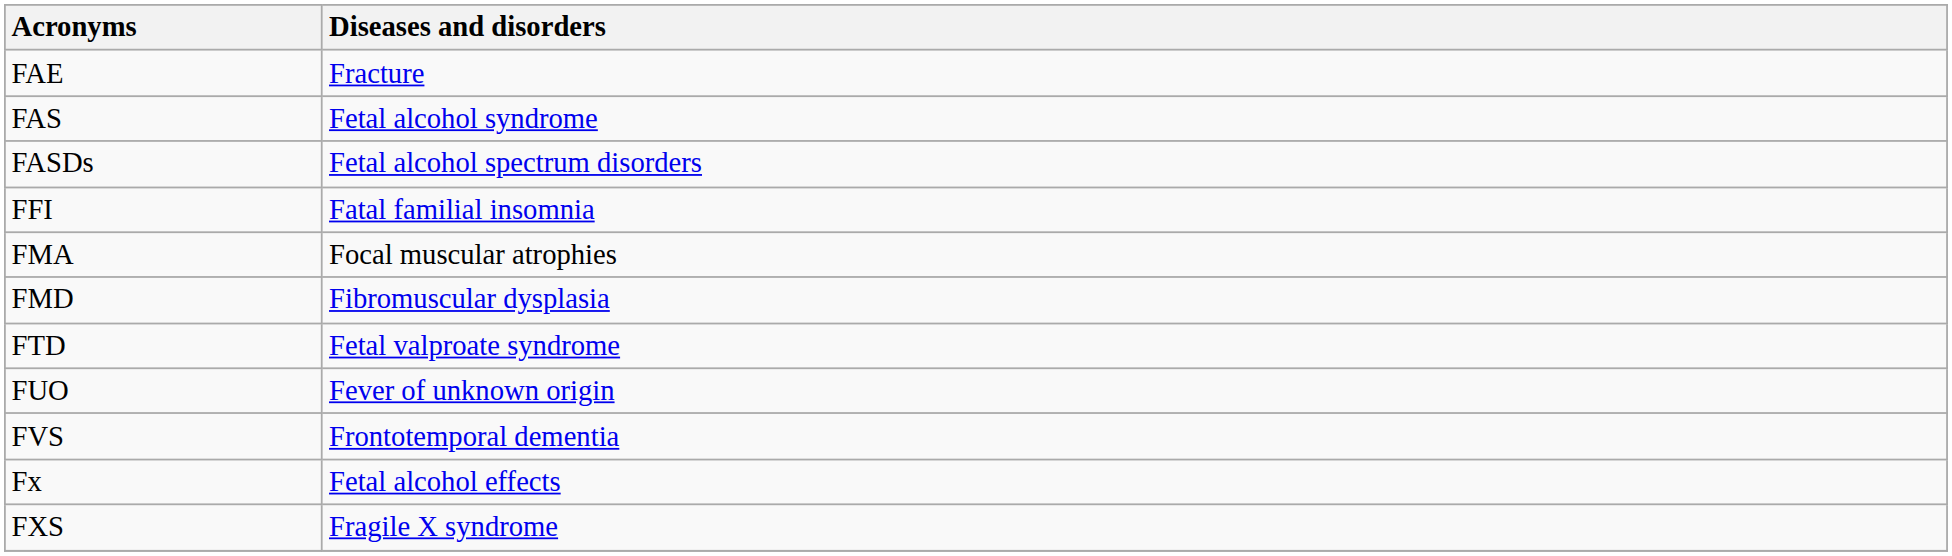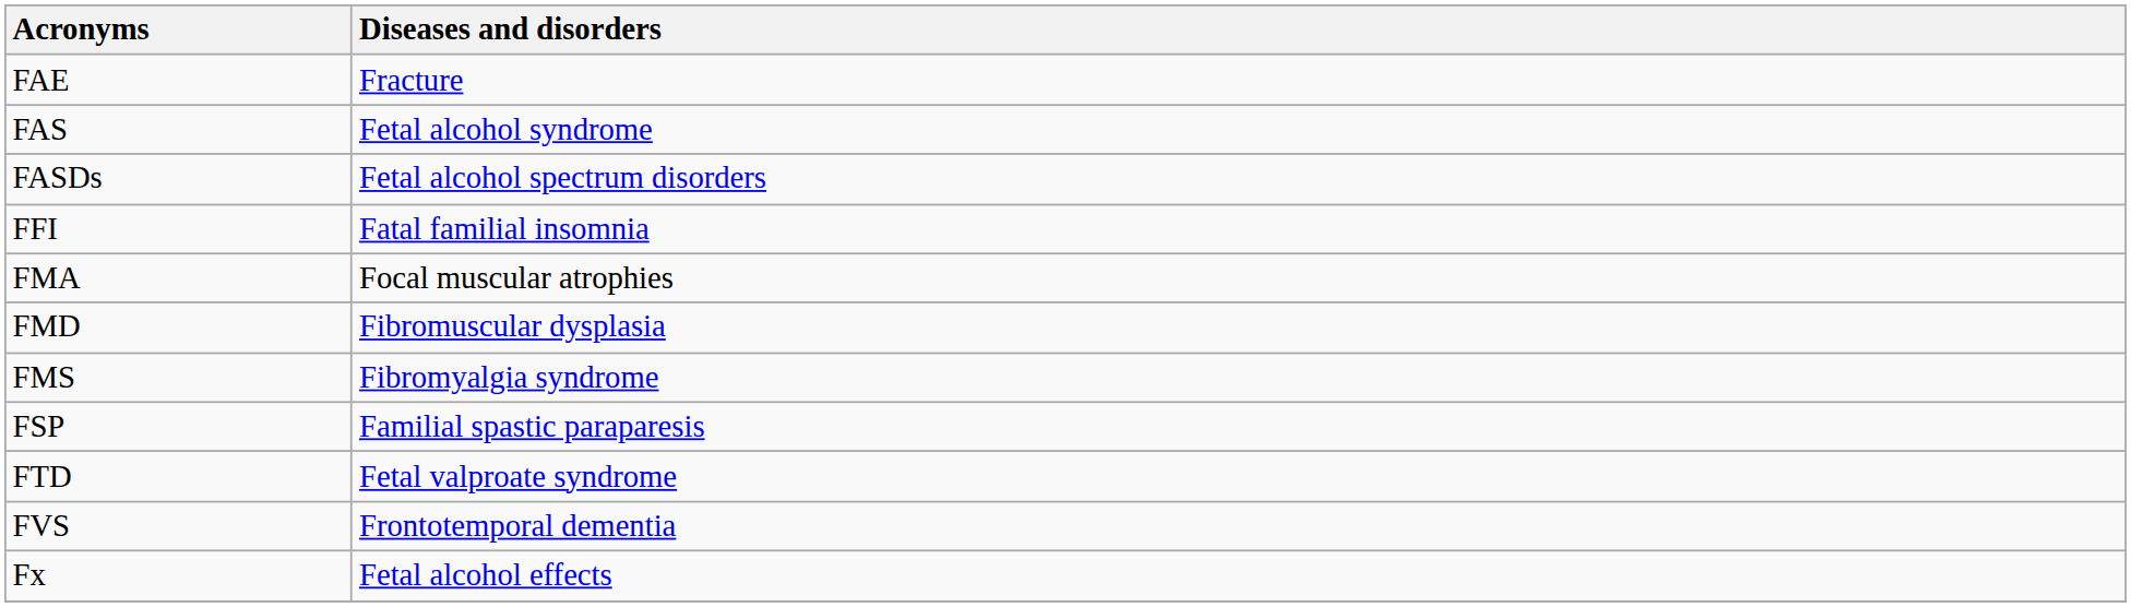+ row: FMS | Fibromyalgia syndrome
+ row: FSP | Familial spastic paraparesis
- row: FUO | Fever of unknown origin
- row: FXS | Fragile X syndrome
